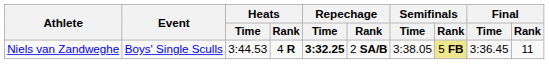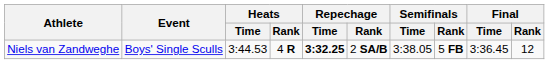Niels van Zandweghe | Semifinals / Rank: khaki background -> no background
Niels van Zandweghe | Final / Rank: 11 -> 12
